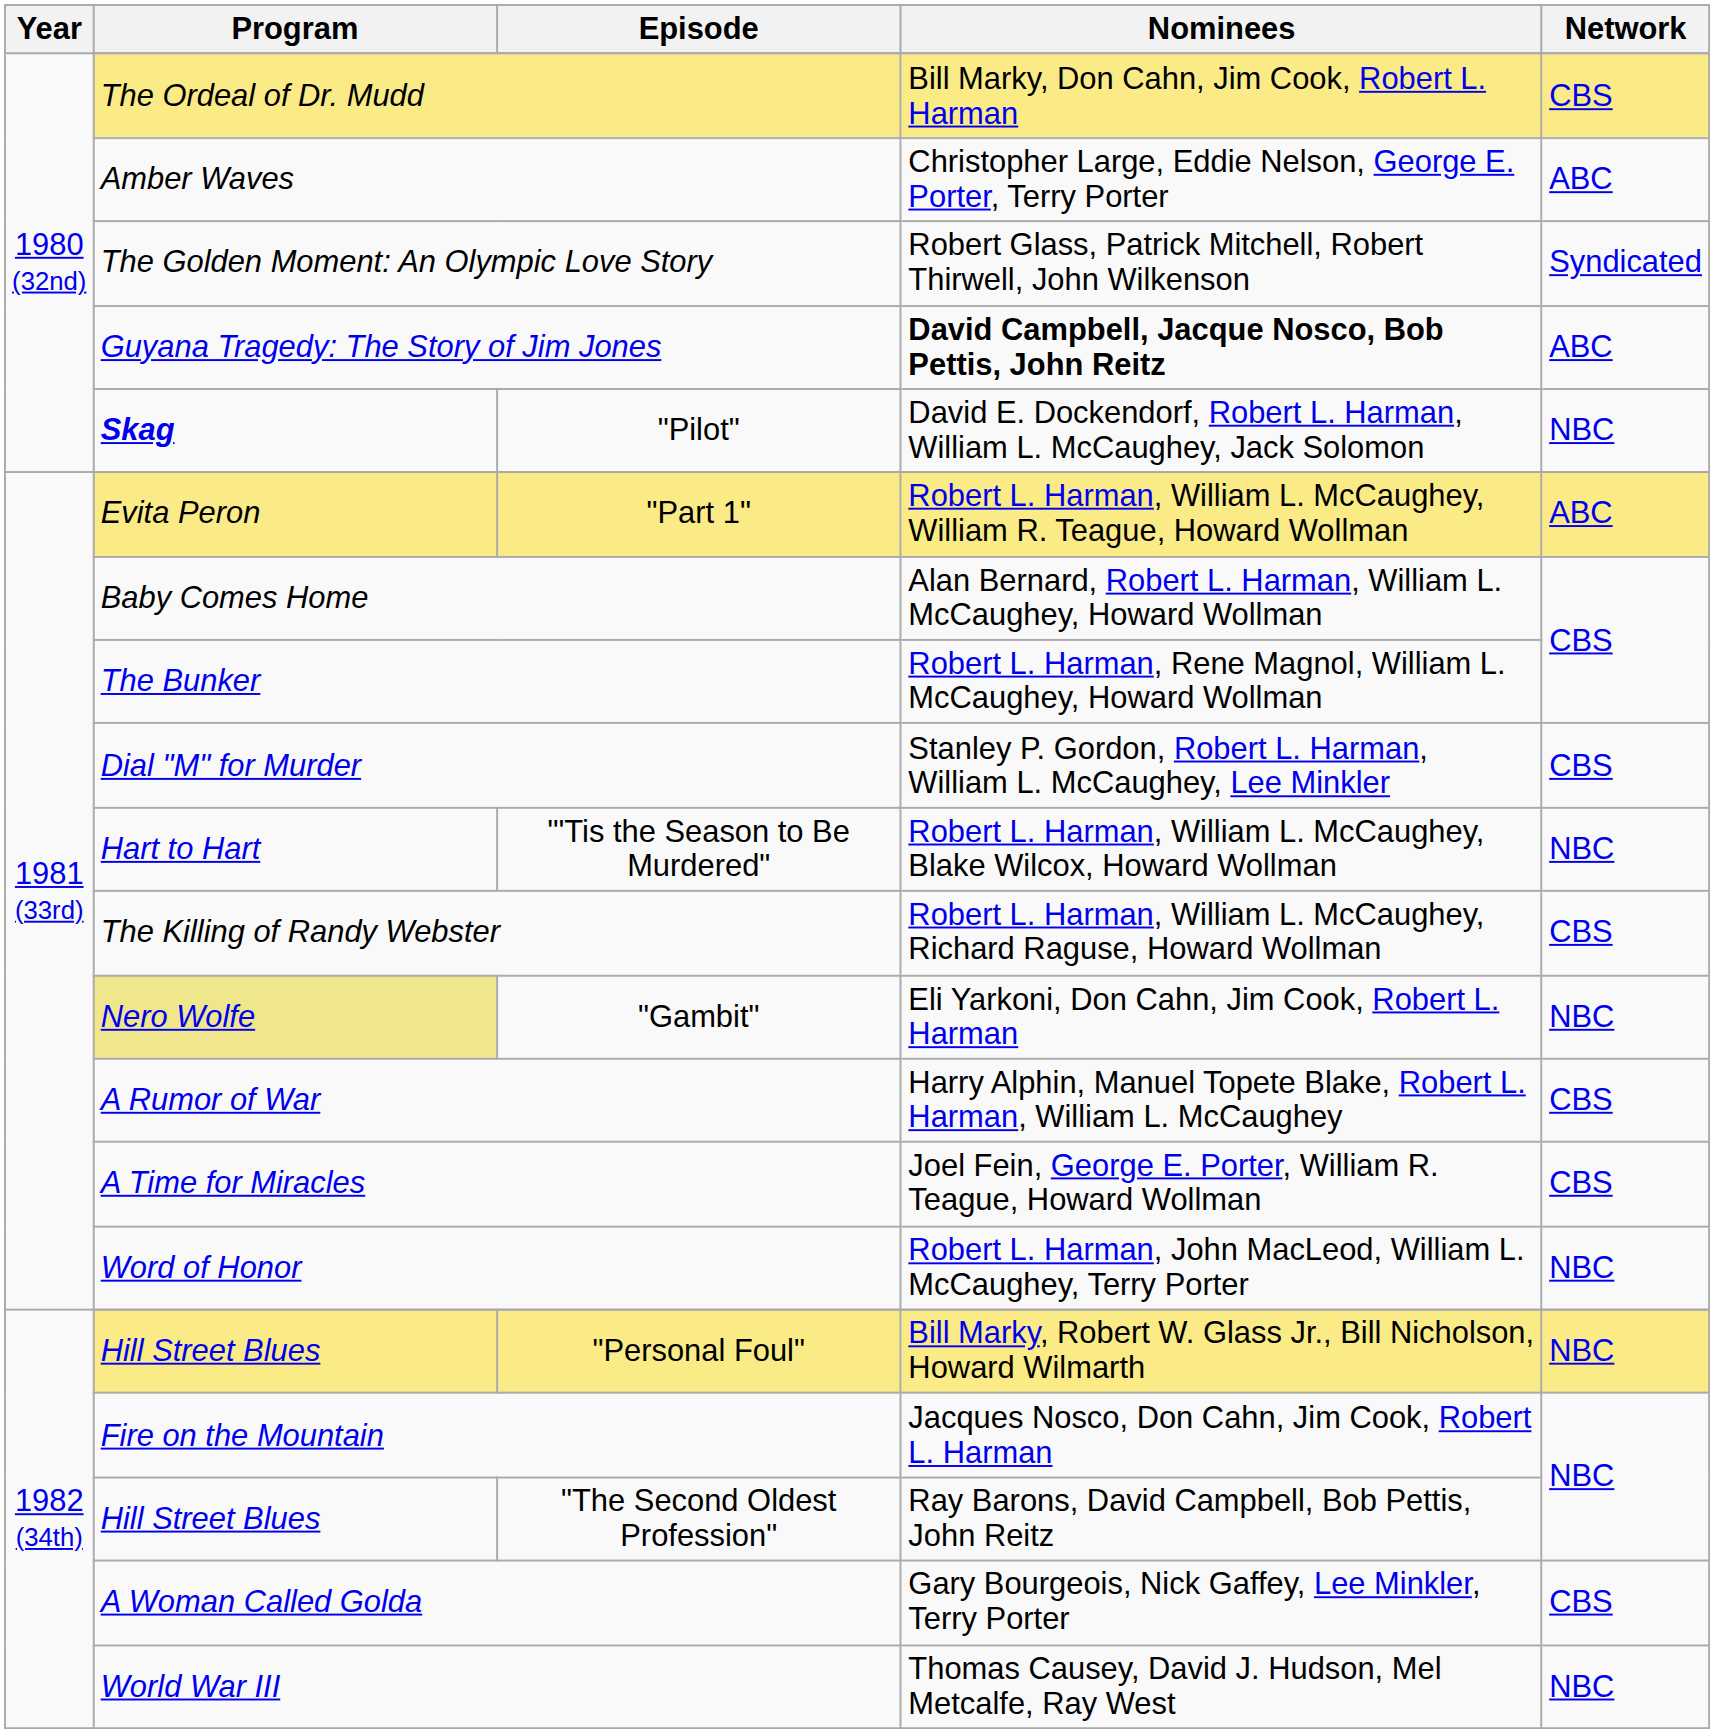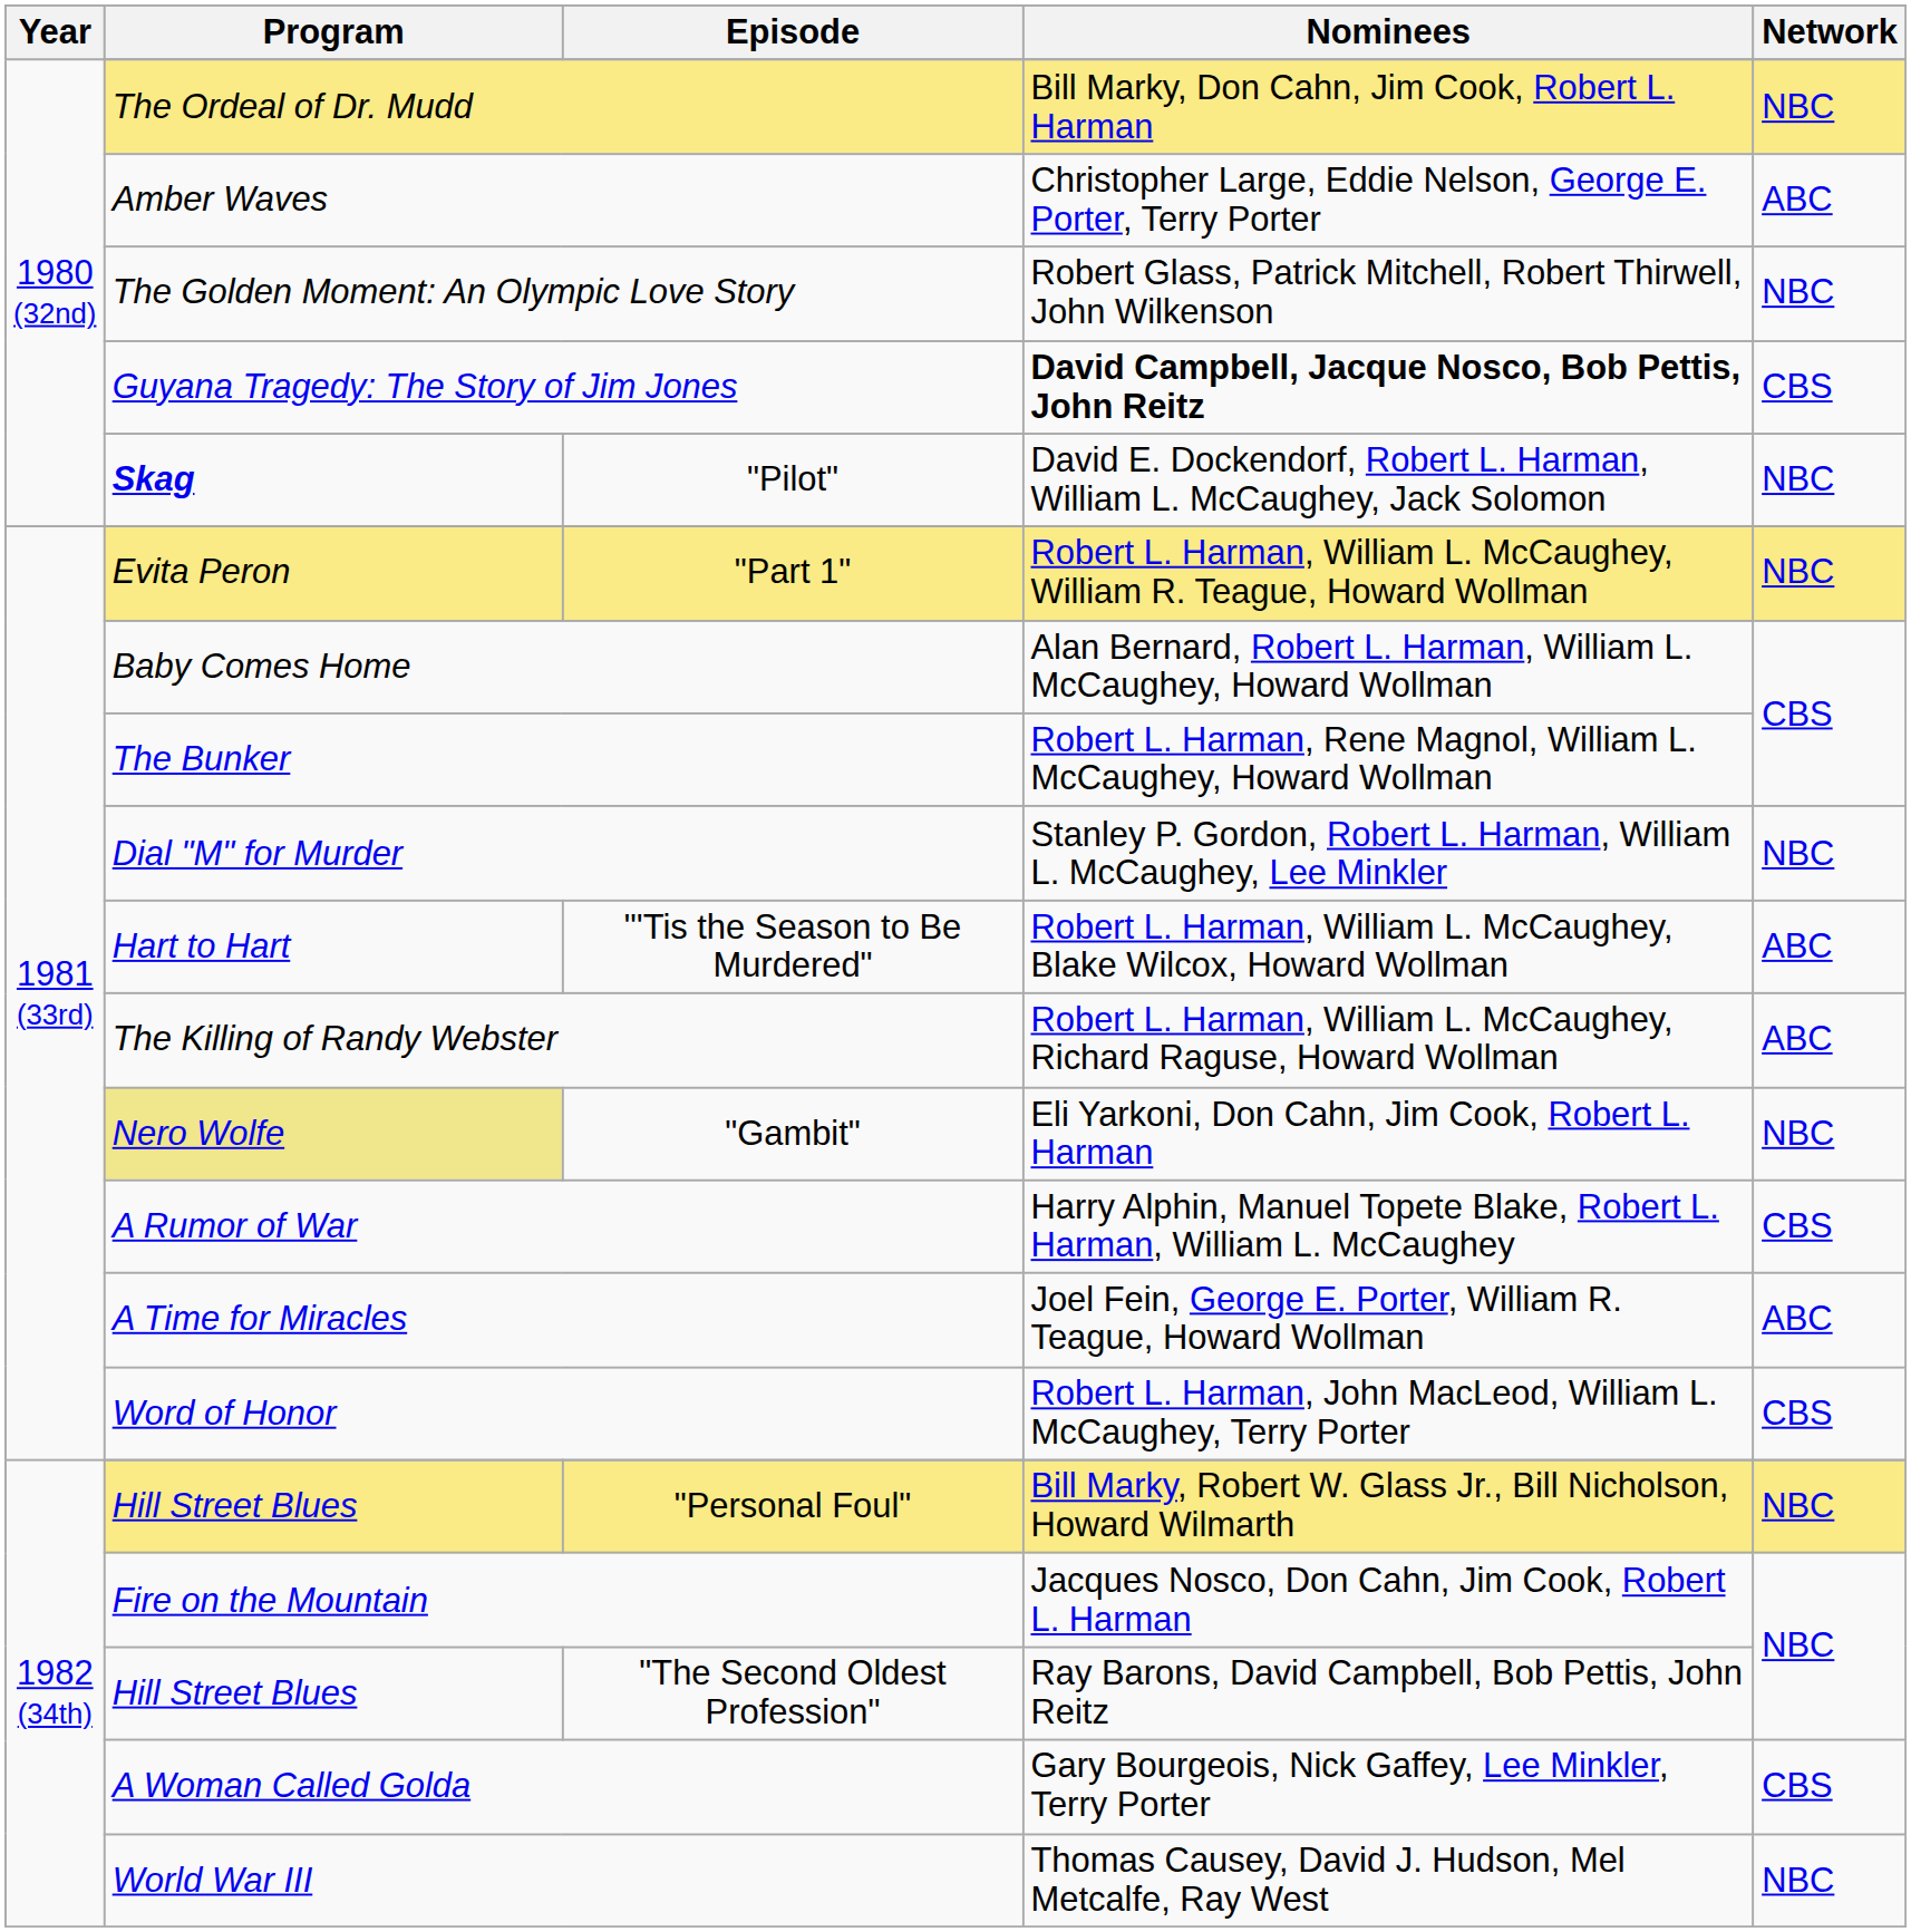The Ordeal of Dr. Mudd | Network: CBS -> NBC
The Golden Moment: An Olympic Love Story | Network: Syndicated -> NBC
Guyana Tragedy: The Story of Jim Jones | Network: ABC -> CBS
"Part 1" | Network: ABC -> NBC
Dial "M" for Murder | Network: CBS -> NBC
"'Tis the Season to Be Murdered" | Network: NBC -> ABC
The Killing of Randy Webster | Network: CBS -> ABC
A Time for Miracles | Network: CBS -> ABC
Word of Honor | Network: NBC -> CBS
